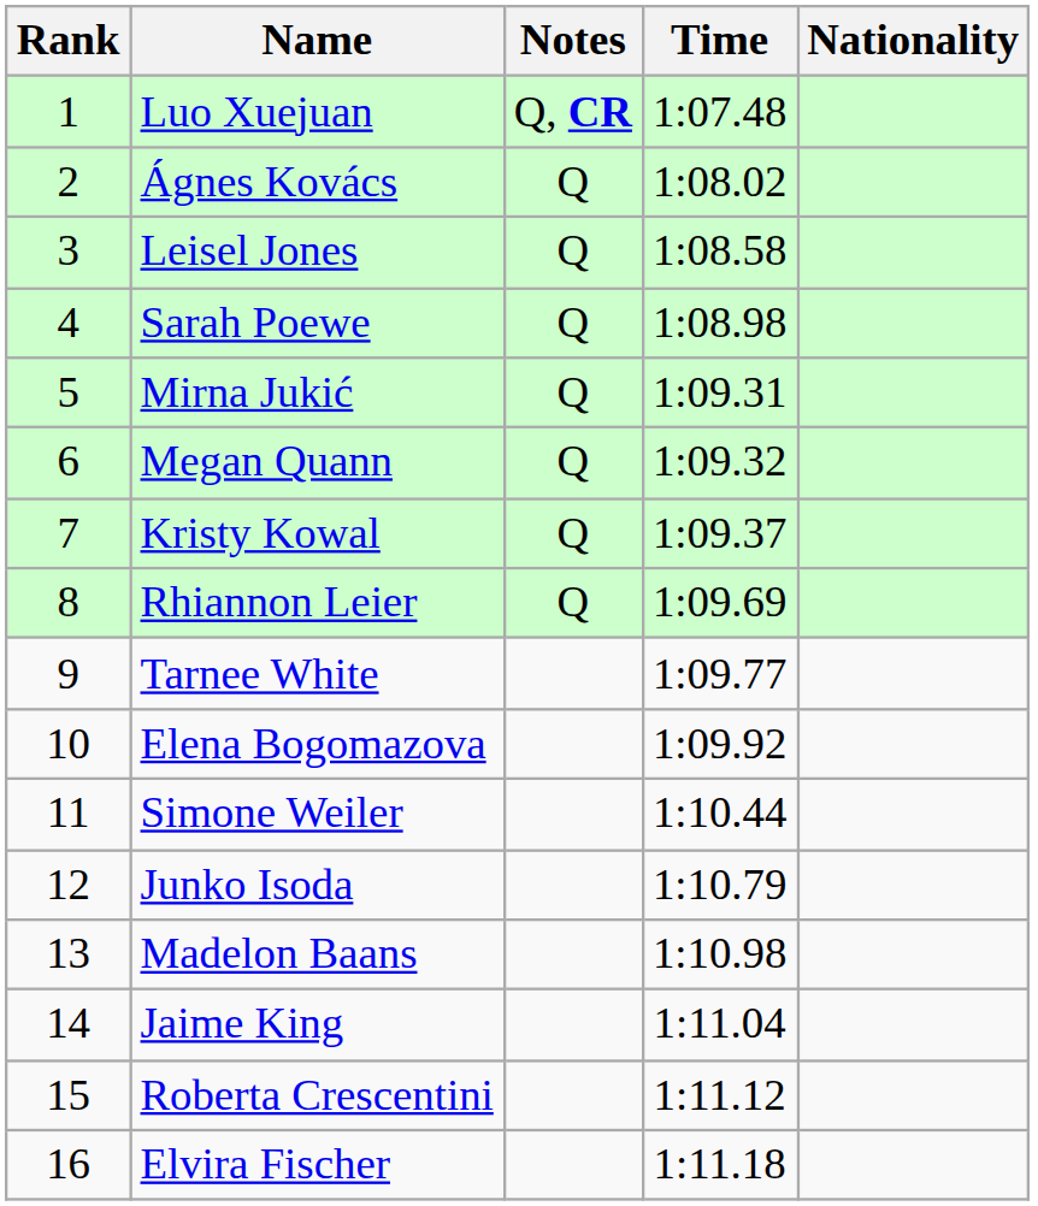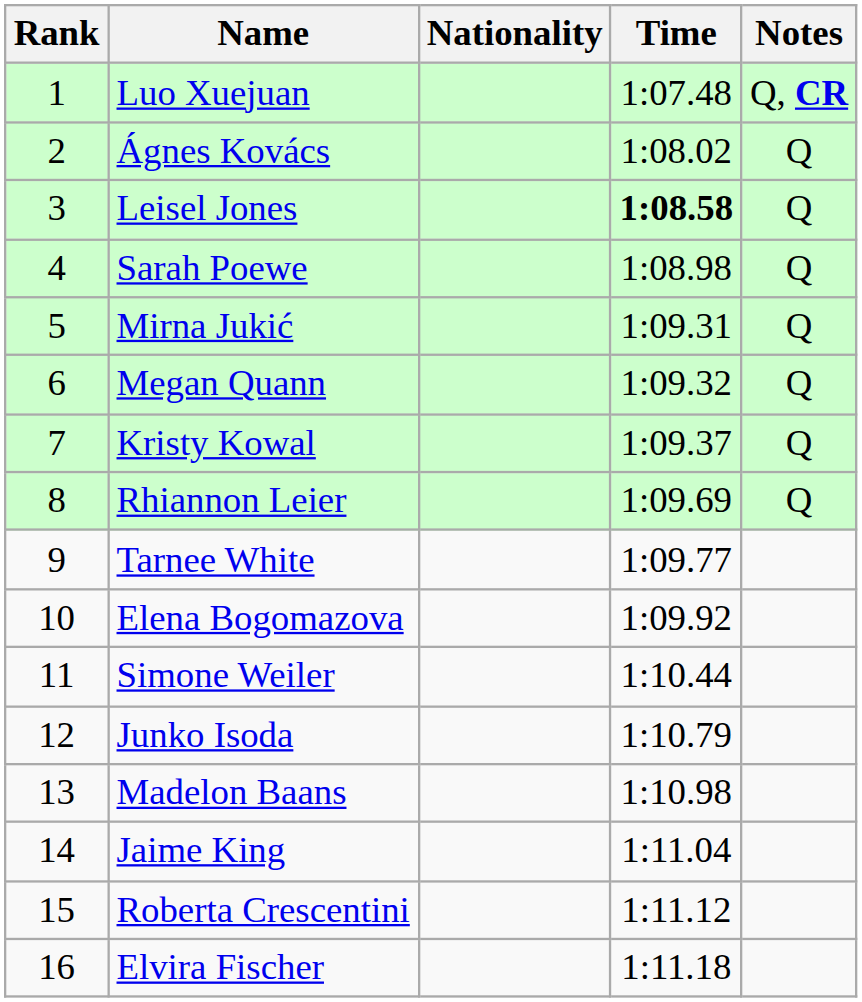columns swapped: Nationality <-> Notes
Leisel Jones | Time: normal -> bold
